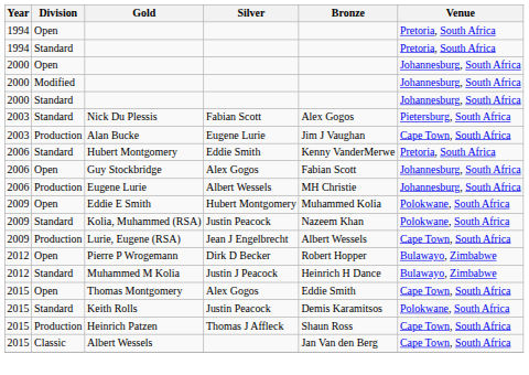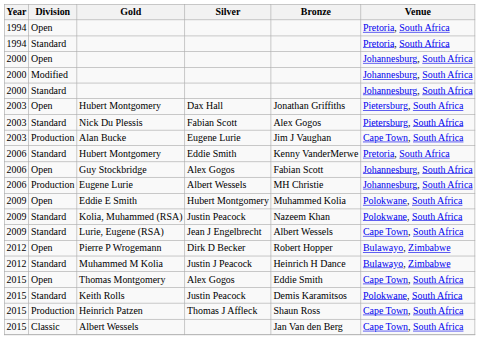+ row: 2003 | Open | Hubert Montgomery | Dax Hall | Jonathan Griffiths | Pietersburg, South Africa
Lurie, Eugene (RSA) | Division: Production -> Standard
